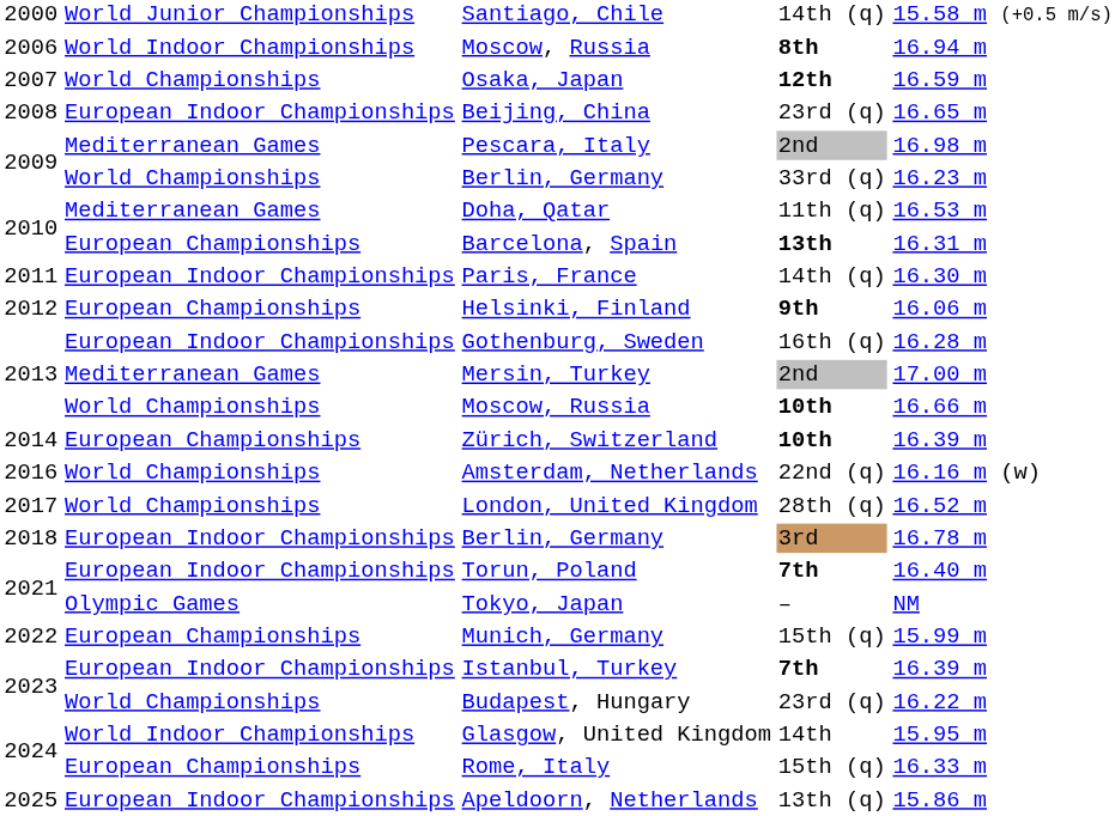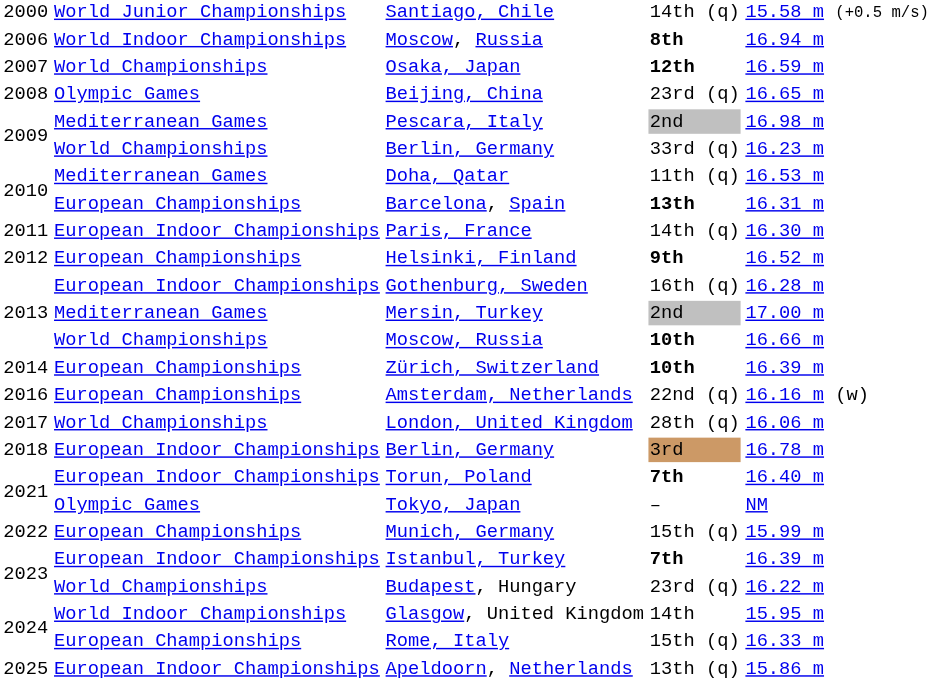Beijing, China | column 2: European Indoor Championships -> Olympic Games
Helsinki, Finland | column 5: 16.06 m -> 16.52 m
Amsterdam, Netherlands | column 2: World Championships -> European Championships
London, United Kingdom | column 5: 16.52 m -> 16.06 m
